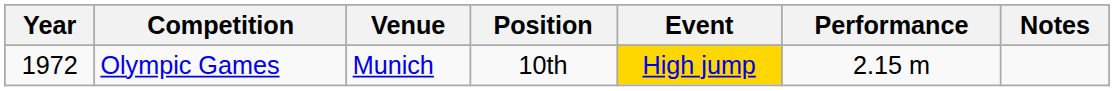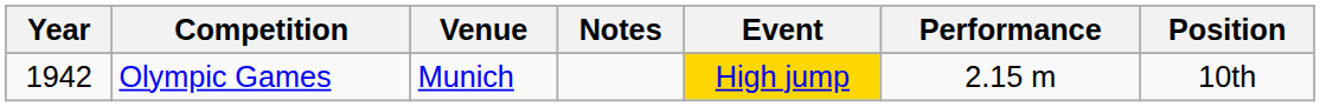columns swapped: Position <-> Notes
Olympic Games | Year: 1972 -> 1942
